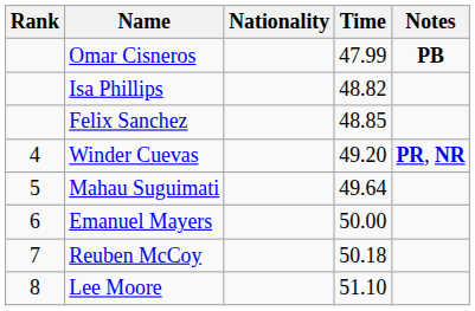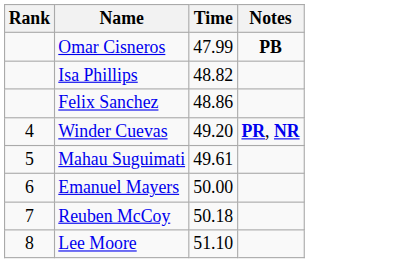- column: Nationality
Felix Sanchez | Time: 48.85 -> 48.86
Mahau Suguimati | Time: 49.64 -> 49.61
